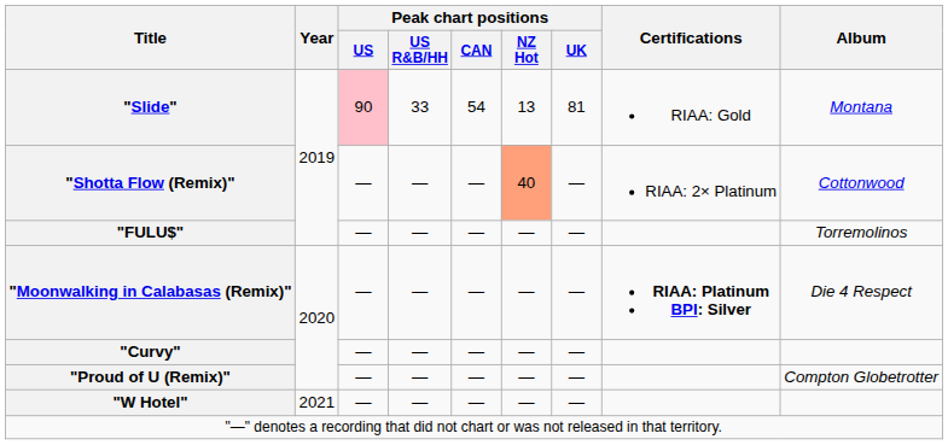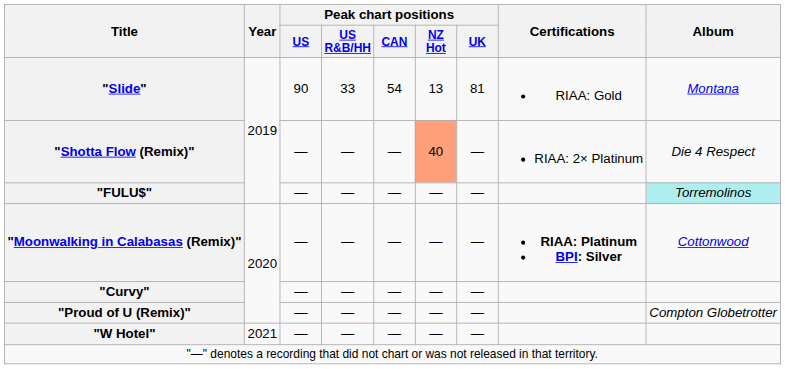"Slide" | Peak chart positions / US: pink background -> no background
"Shotta Flow (Remix)" | Album: Cottonwood -> Die 4 Respect
"FULU$" | Album: no background -> paleturquoise background
"Moonwalking in Calabasas (Remix)" | Album: Die 4 Respect -> Cottonwood
